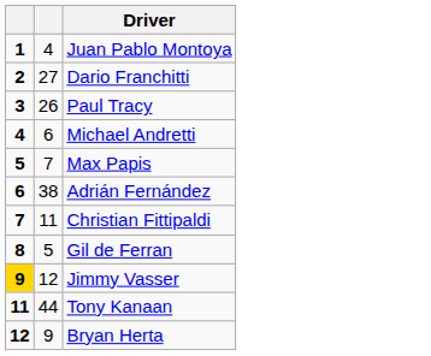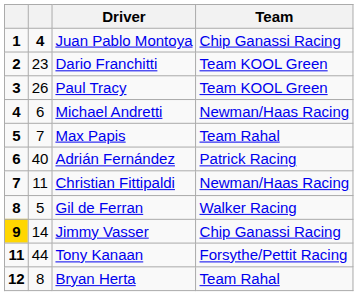+ column: Team | Chip Ganassi Racing | Team KOOL Green | Team KOOL Green | Newman/Haas Racing | Team Rahal | Patrick Racing | Newman/Haas Racing | Walker Racing | Chip Ganassi Racing | Forsythe/Pettit Racing | Team Rahal
Juan Pablo Montoya | column 2: normal -> bold
Dario Franchitti | column 2: 27 -> 23
Adrián Fernández | column 2: 38 -> 40
Jimmy Vasser | column 2: 12 -> 14
Bryan Herta | column 2: 9 -> 8
